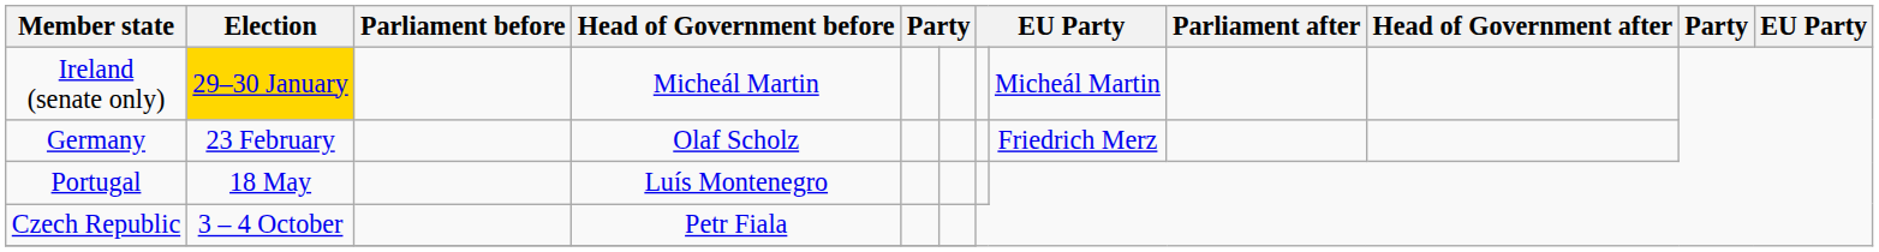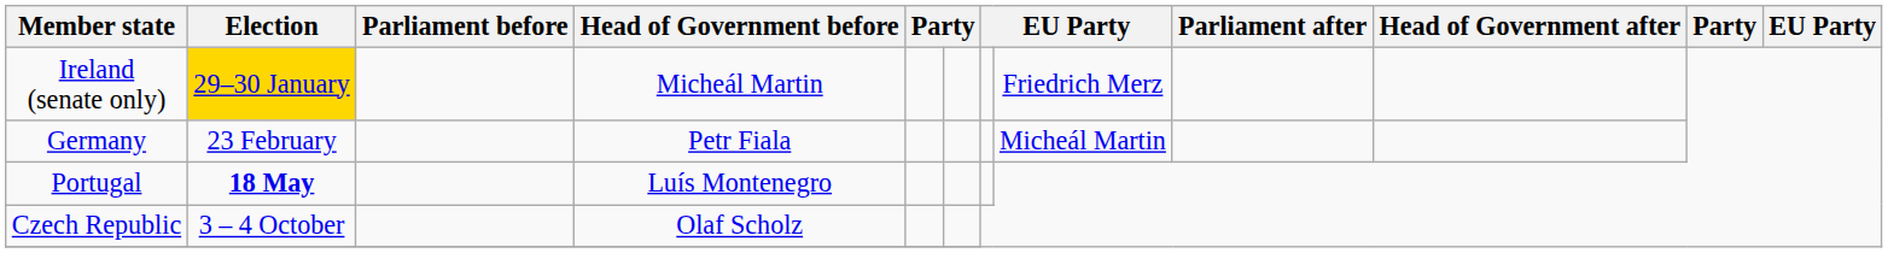Ireland (senate only) | column 8: Micheál Martin -> Friedrich Merz
Germany | Head of Government before: Olaf Scholz -> Petr Fiala
Germany | column 8: Friedrich Merz -> Micheál Martin
Portugal | Election: normal -> bold
Czech Republic | Head of Government before: Petr Fiala -> Olaf Scholz
